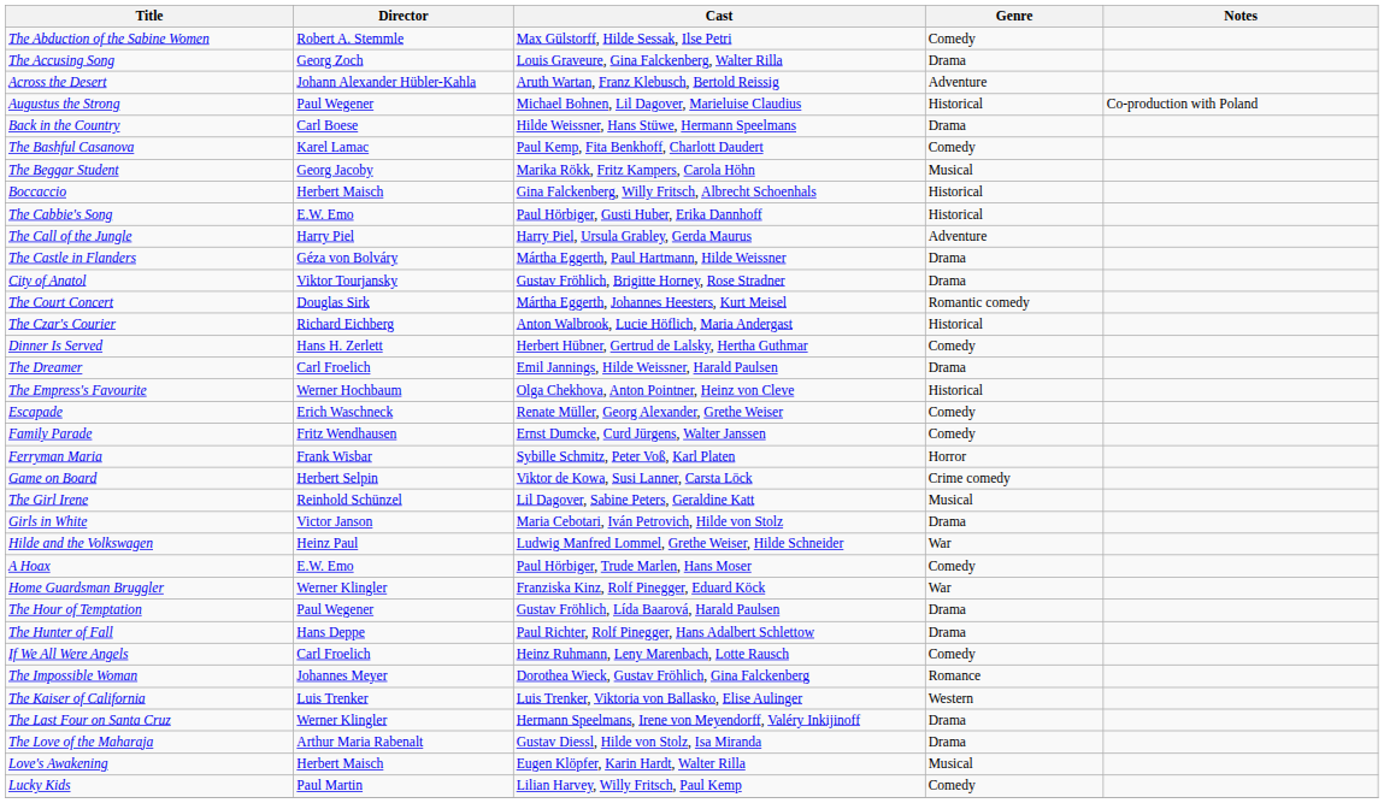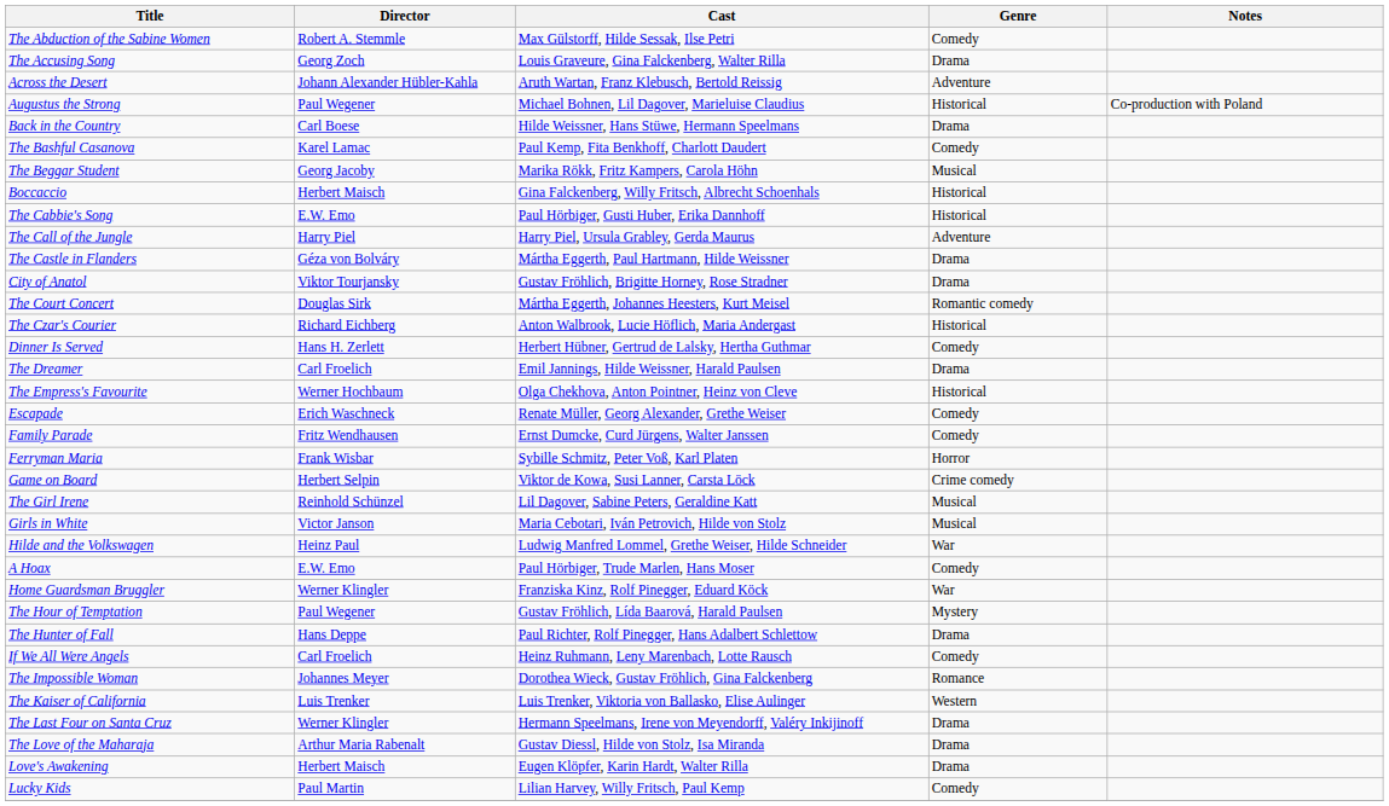Girls in White | Genre: Drama -> Musical
The Hour of Temptation | Genre: Drama -> Mystery
Love's Awakening | Genre: Musical -> Drama
